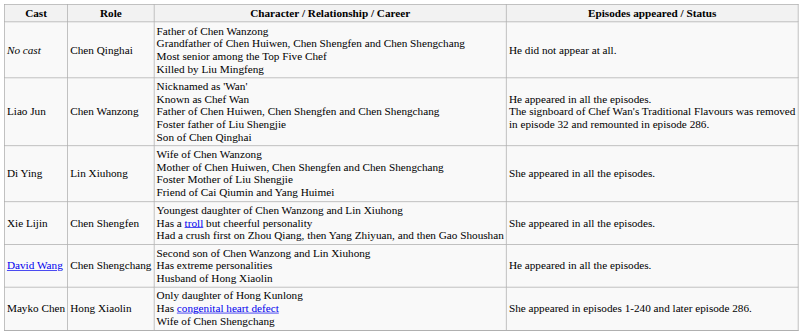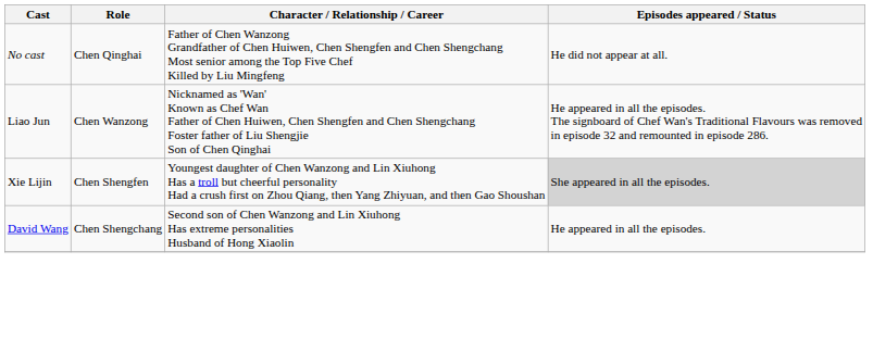- row: Di Ying | Lin Xiuhong | Wife of Chen Wanzong Mother of Chen Huiwen, Chen Shengfen and Chen Shengchang Foster Mother of Liu Shengjie Friend of Cai Qiumin and Yang Huimei | She appeared in all the episodes.
Xie Lijin | Episodes appeared / Status: no background -> lightgrey background
- row: Mayko Chen | Hong Xiaolin | Only daughter of Hong Kunlong Has congenital heart defect Wife of Chen Shengchang | She appeared in episodes 1-240 and later episode 286.
